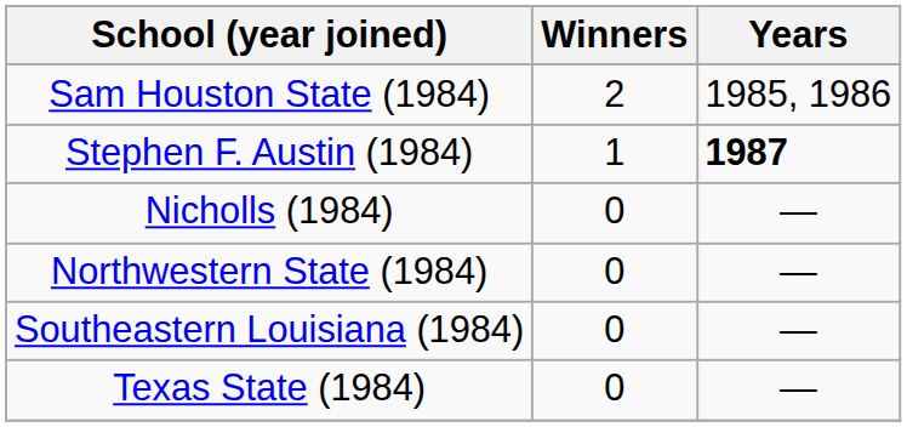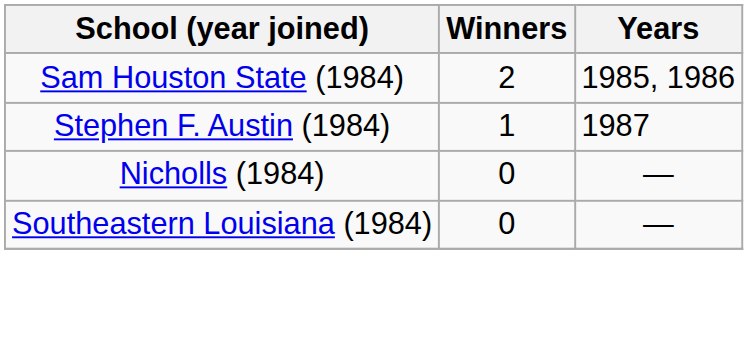Stephen F. Austin (1984) | Years: bold -> normal
- row: Northwestern State (1984) | 0 | —
- row: Texas State (1984) | 0 | —
